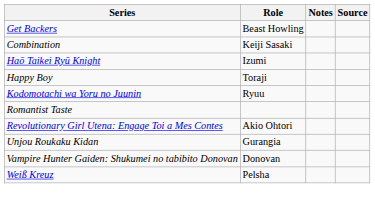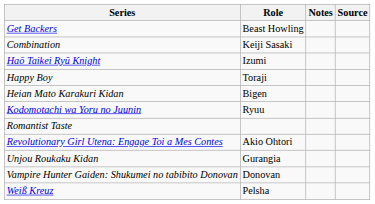+ row: Heian Mato Karakuri Kidan | Bigen
